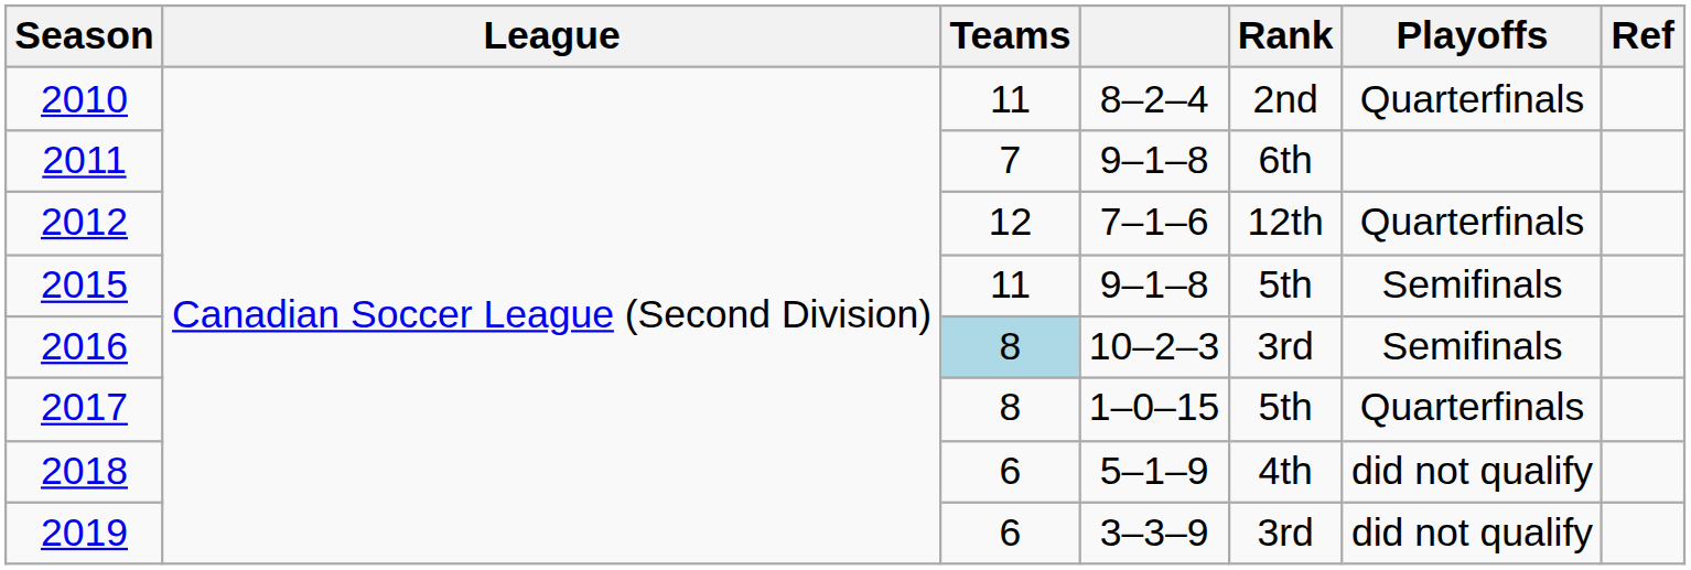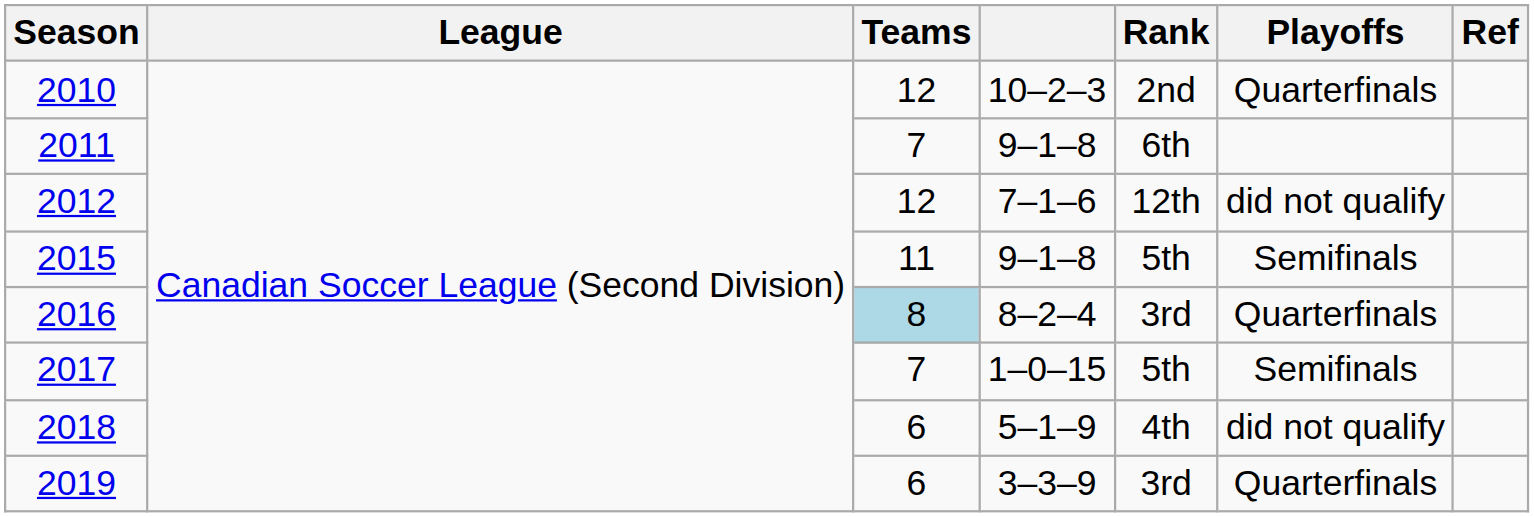2010 | Teams: 11 -> 12
2010 | column 4: 8–2–4 -> 10–2–3
2012 | Playoffs: Quarterfinals -> did not qualify
2016 | column 4: 10–2–3 -> 8–2–4
2016 | Playoffs: Semifinals -> Quarterfinals
2017 | Teams: 8 -> 7
2017 | Playoffs: Quarterfinals -> Semifinals
2019 | Playoffs: did not qualify -> Quarterfinals
